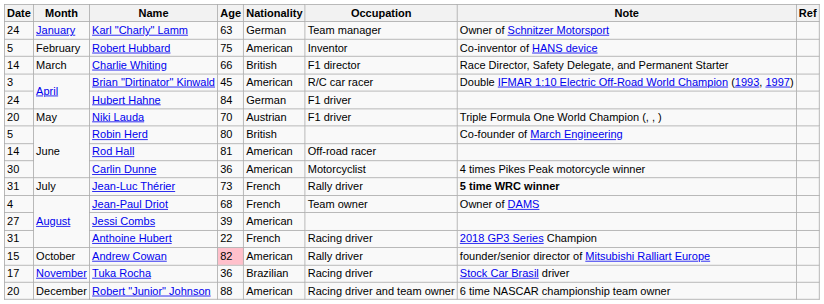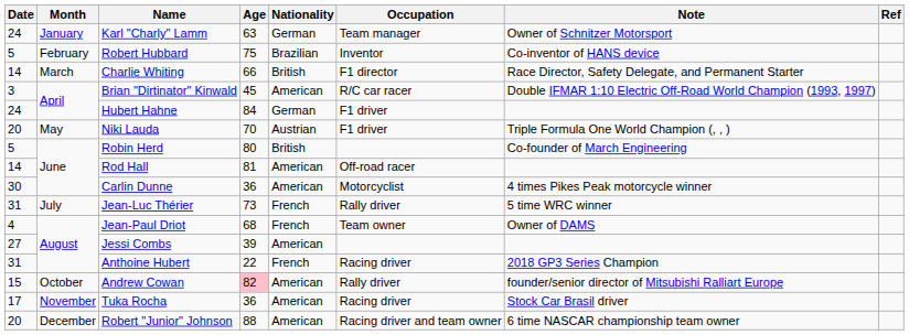Robert Hubbard | Nationality: American -> Brazilian
Jean-Luc Thérier | Note: bold -> normal
Tuka Rocha | Nationality: Brazilian -> American
